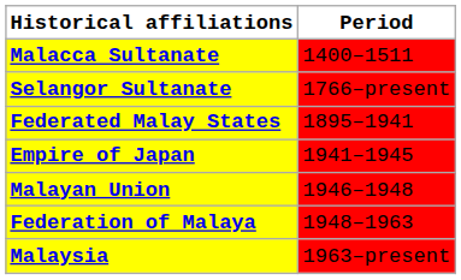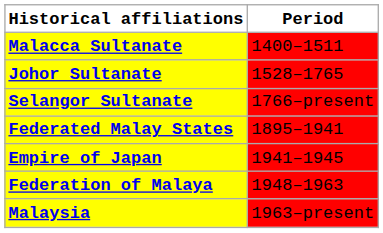+ row: Johor Sultanate | 1528–1765
- row: Malayan Union | 1946–1948
